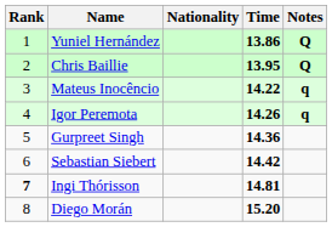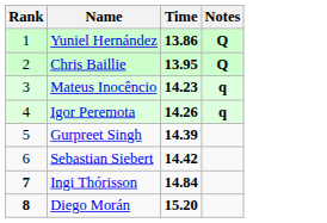- column: Nationality
Mateus Inocêncio | Time: 14.22 -> 14.23
Gurpreet Singh | Time: 14.36 -> 14.39
Ingi Thórisson | Time: 14.81 -> 14.84
Diego Morán | Rank: normal -> bold
